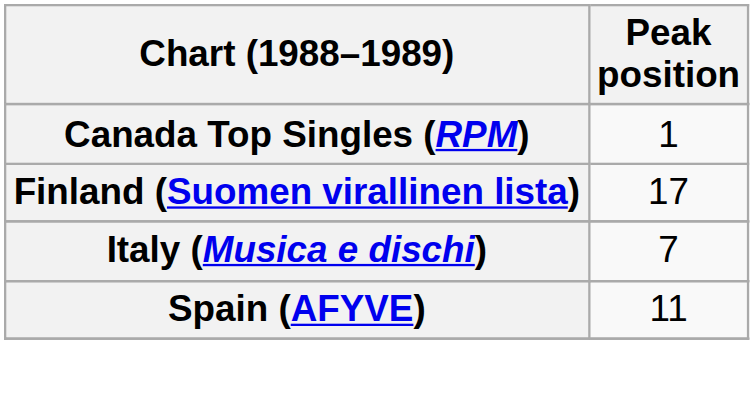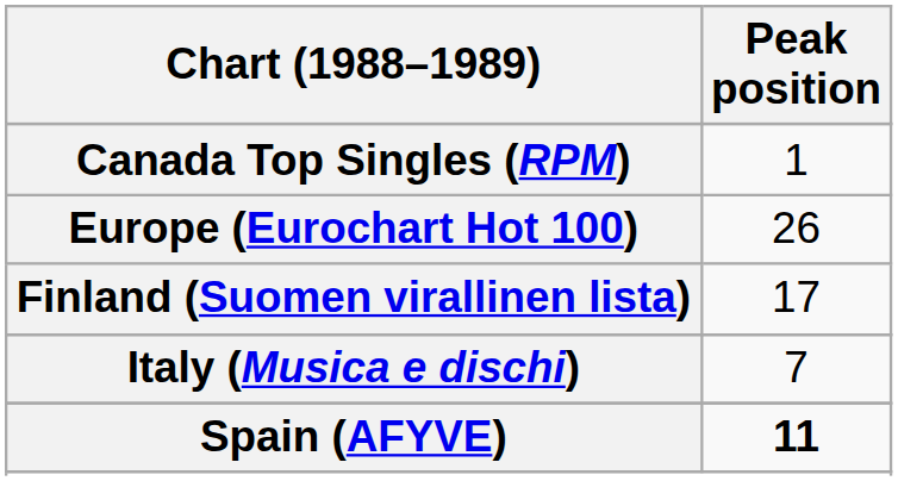+ row: Europe (Eurochart Hot 100) | 26
Spain (AFYVE) | Peak position: normal -> bold
